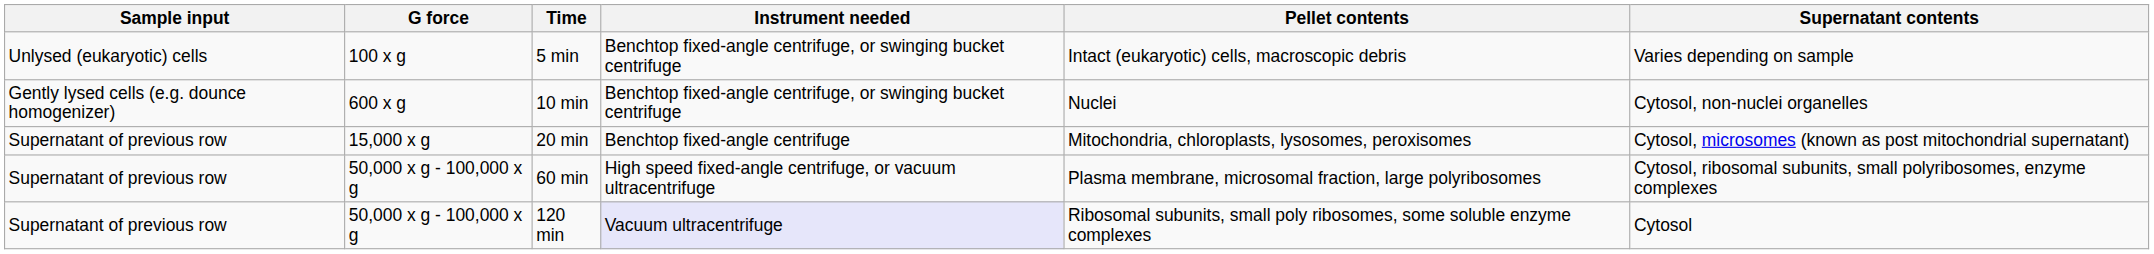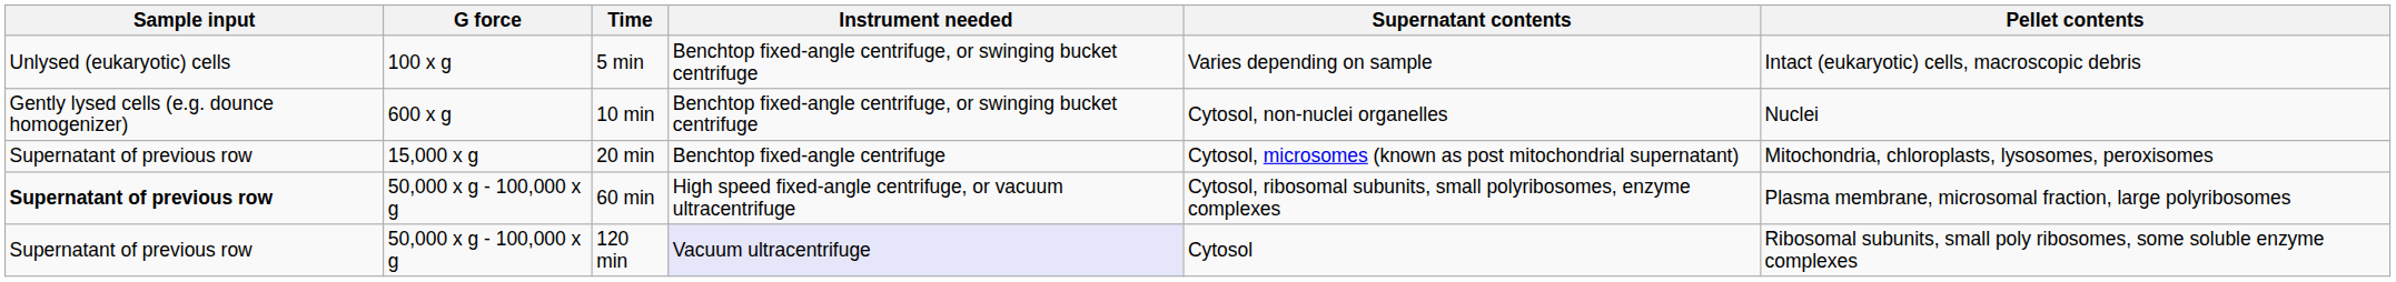columns swapped: Pellet contents <-> Supernatant contents
60 min | Sample input: normal -> bold
